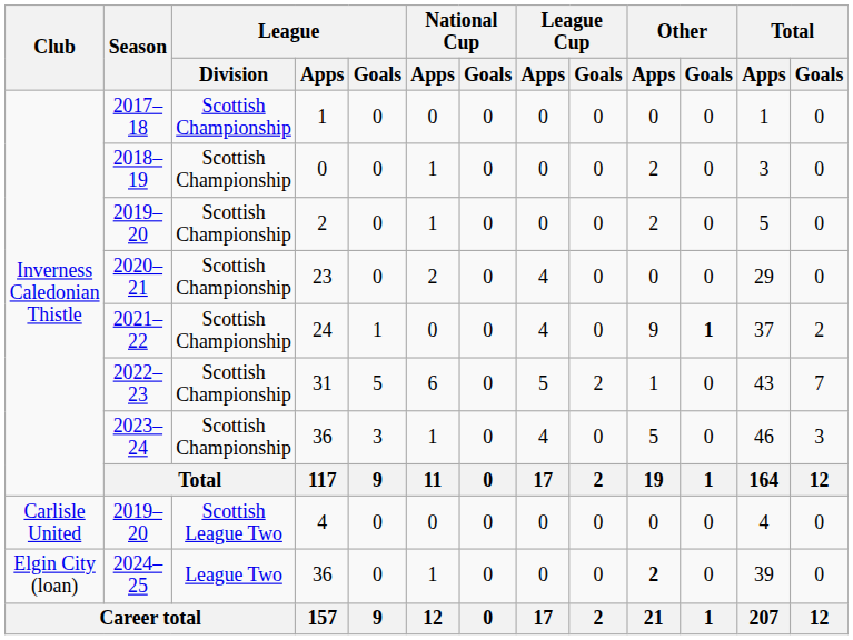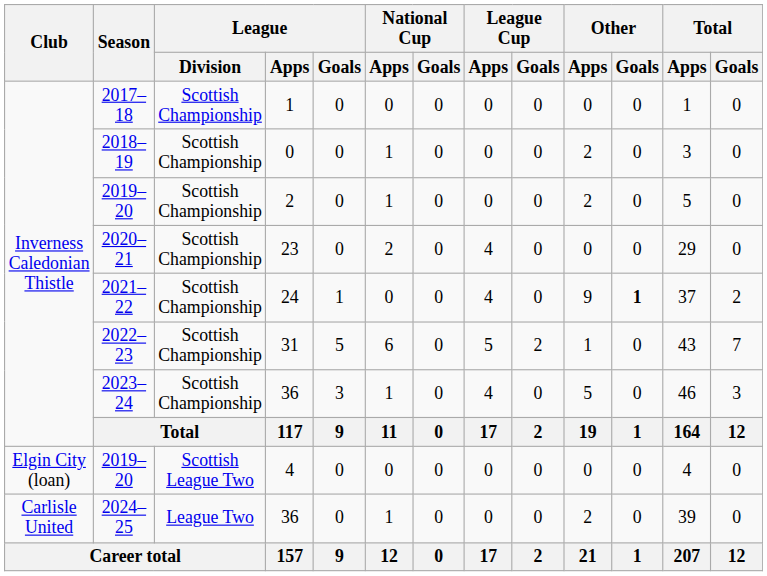2019–20 / 4 | Club: Carlisle United -> Elgin City (loan)
2024–25 | Club: Elgin City (loan) -> Carlisle United
2024–25 | Other / Apps: bold -> normal
